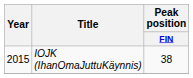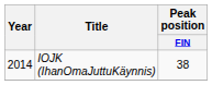IOJK (IhanOmaJuttuKäynnis) | Year: 2015 -> 2014
